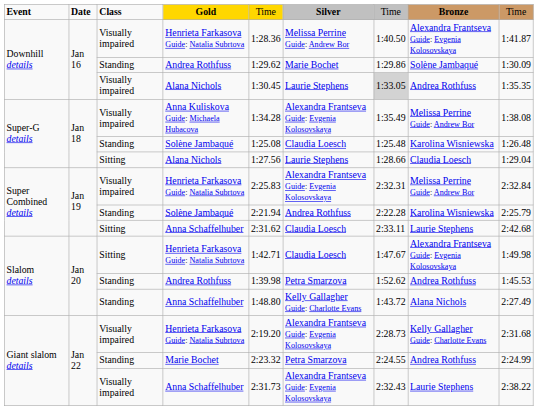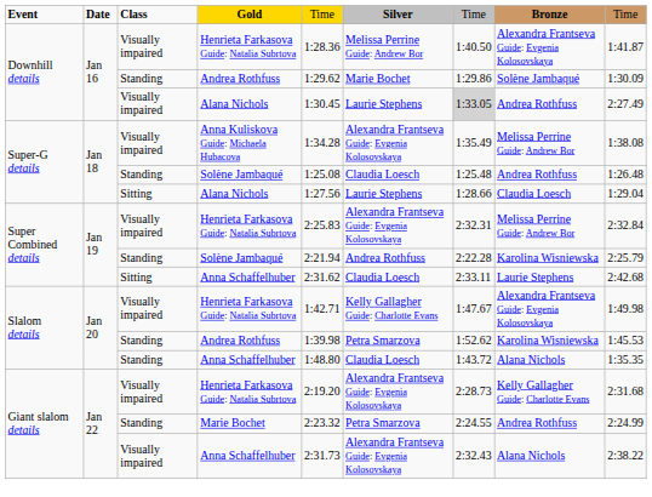Downhill details / Alana Nichols | column 9: 1:35.35 -> 2:27.49
Super-G details / Solène Jambaqué | column 8: Karolina Wisniewska -> Andrea Rothfuss
Slalom details / Henrieta Farkasova Guide: Natalia Subrtova | column 3: Sitting -> Visually impaired
Slalom details / Henrieta Farkasova Guide: Natalia Subrtova | column 6: Claudia Loesch -> Kelly Gallagher Guide: Charlotte Evans
Slalom details / Andrea Rothfuss | column 8: Andrea Rothfuss -> Karolina Wisniewska
Slalom details / Anna Schaffelhuber | column 6: Kelly Gallagher Guide: Charlotte Evans -> Claudia Loesch
Slalom details / Anna Schaffelhuber | column 9: 2:27.49 -> 1:35.35
Giant slalom details / Anna Schaffelhuber | column 8: Laurie Stephens -> Alana Nichols
